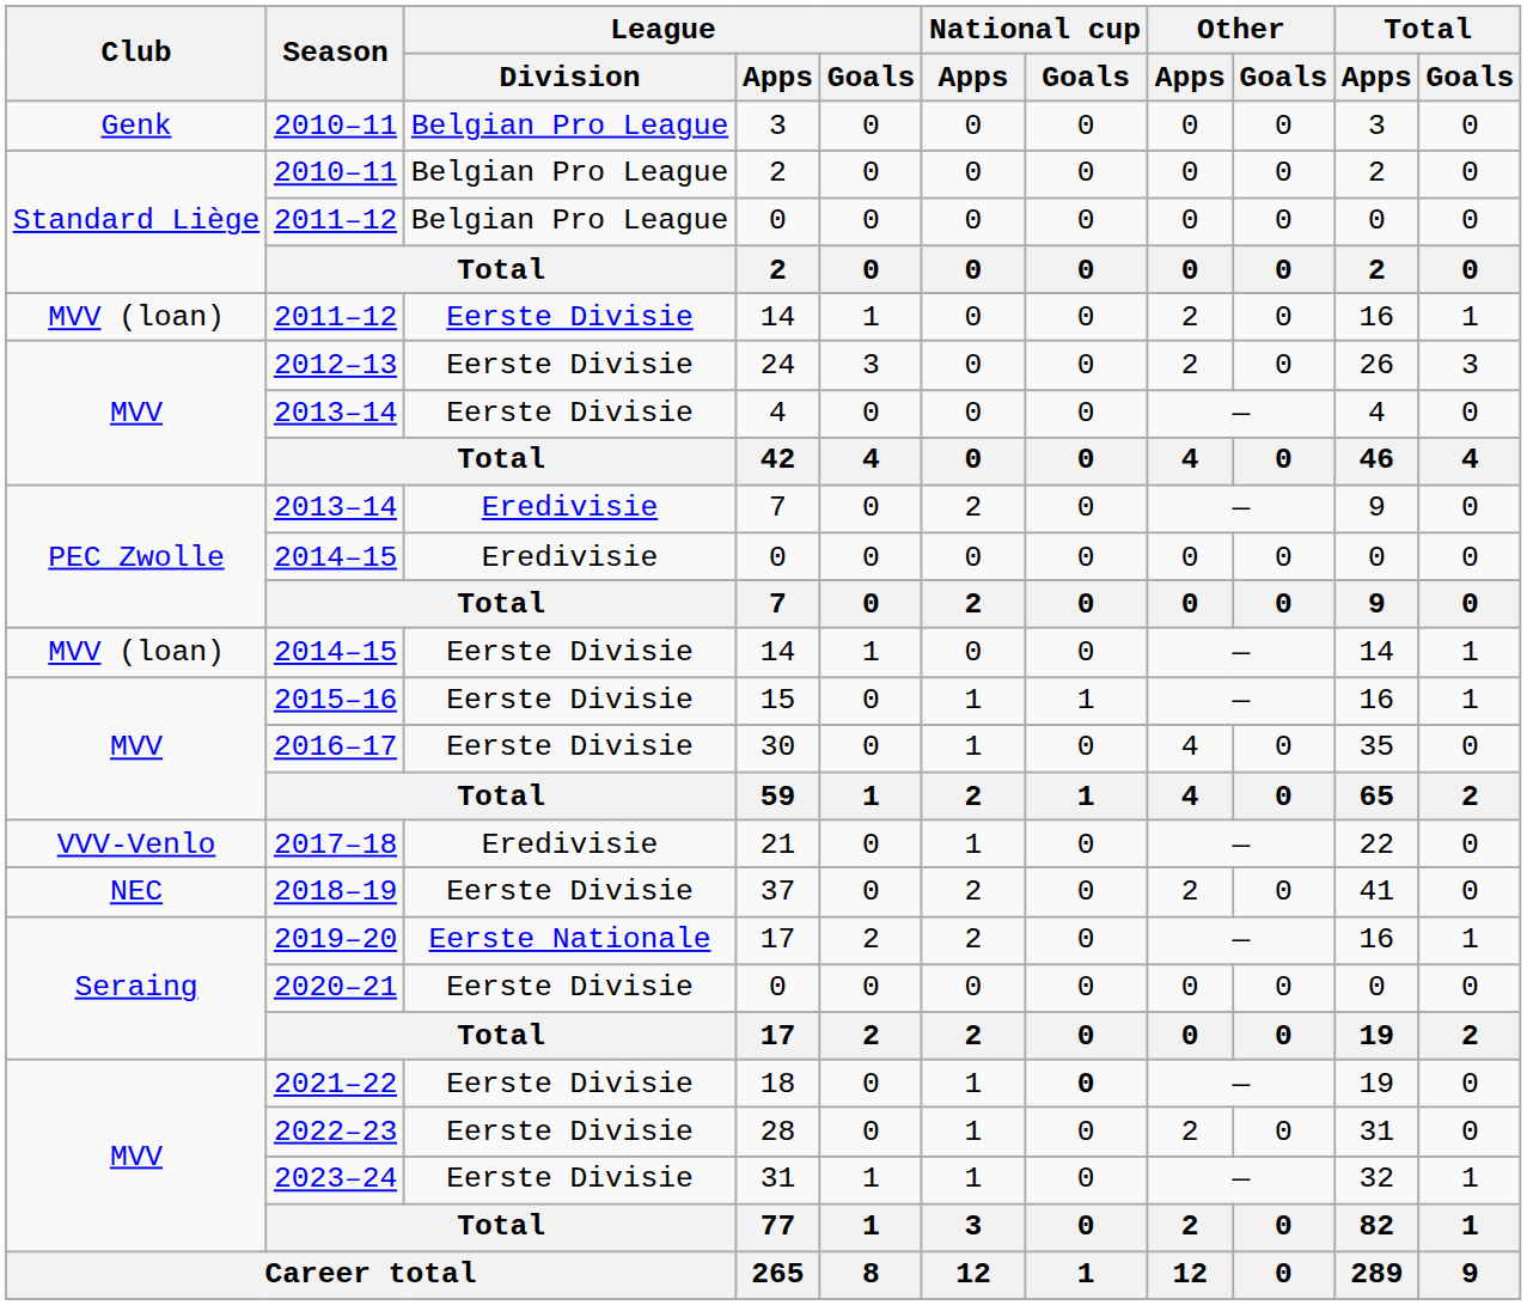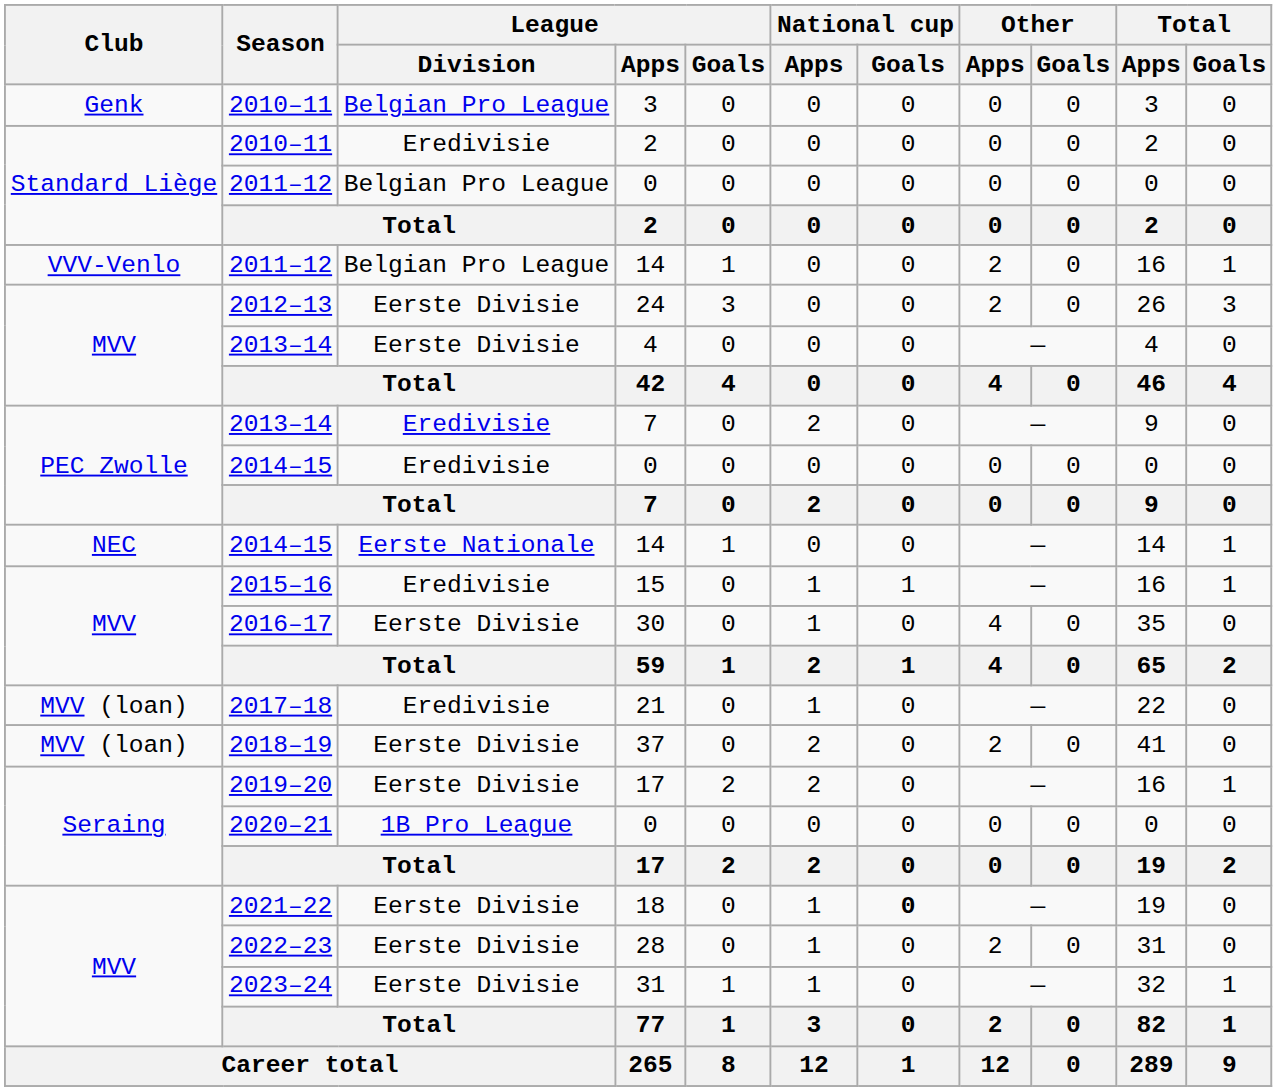2010–11 / 2 | League / Division: Belgian Pro League -> Eredivisie
2011–12 / 14 | Club: MVV (loan) -> VVV-Venlo
2011–12 / 14 | League / Division: Eerste Divisie -> Belgian Pro League
2014–15 / 14 | Club: MVV (loan) -> NEC
2014–15 / 14 | League / Division: Eerste Divisie -> Eerste Nationale
15 | League / Division: Eerste Divisie -> Eredivisie
21 | Club: VVV-Venlo -> MVV (loan)
37 | Club: NEC -> MVV (loan)
2019–20 / 17 | League / Division: Eerste Nationale -> Eerste Divisie
2020–21 / 0 | League / Division: Eerste Divisie -> 1B Pro League
